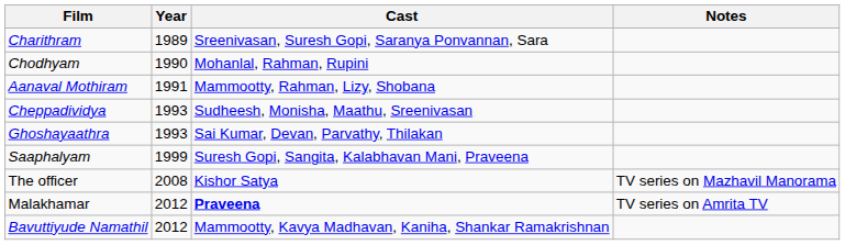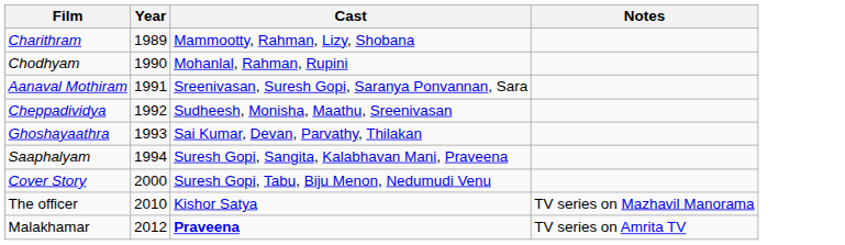Charithram | Cast: Sreenivasan, Suresh Gopi, Saranya Ponvannan, Sara -> Mammootty, Rahman, Lizy, Shobana
Aanaval Mothiram | Cast: Mammootty, Rahman, Lizy, Shobana -> Sreenivasan, Suresh Gopi, Saranya Ponvannan, Sara
Cheppadividya | Year: 1993 -> 1992
Saaphalyam | Year: 1999 -> 1994
+ row: Cover Story | 2000 | Suresh Gopi, Tabu, Biju Menon, Nedumudi Venu
The officer | Year: 2008 -> 2010
- row: Bavuttiyude Namathil | 2012 | Mammootty, Kavya Madhavan, Kaniha, Shankar Ramakrishnan
